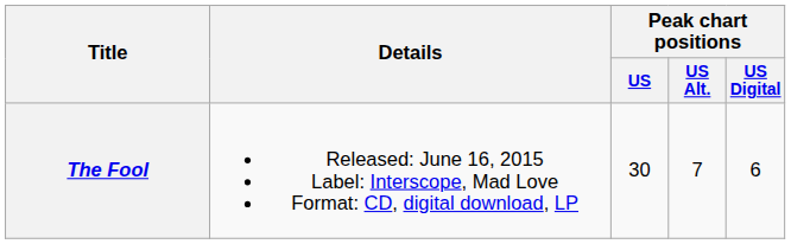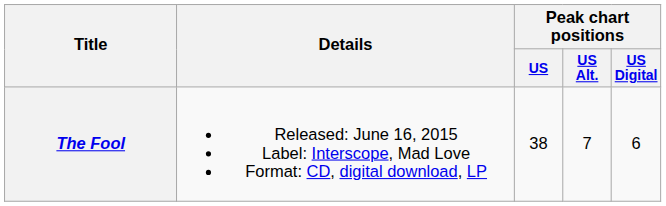The Fool | Peak chart positions / US: 30 -> 38
